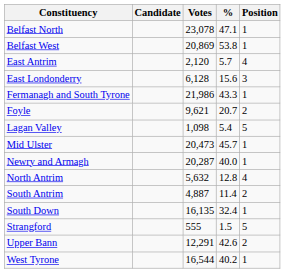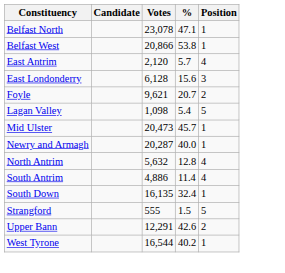Belfast West | Votes: 20,869 -> 20,866
- row: Fermanagh and South Tyrone | 21,986 | 43.3 | 1
South Antrim | Votes: 4,887 -> 4,886
South Antrim | Position: 2 -> 4
